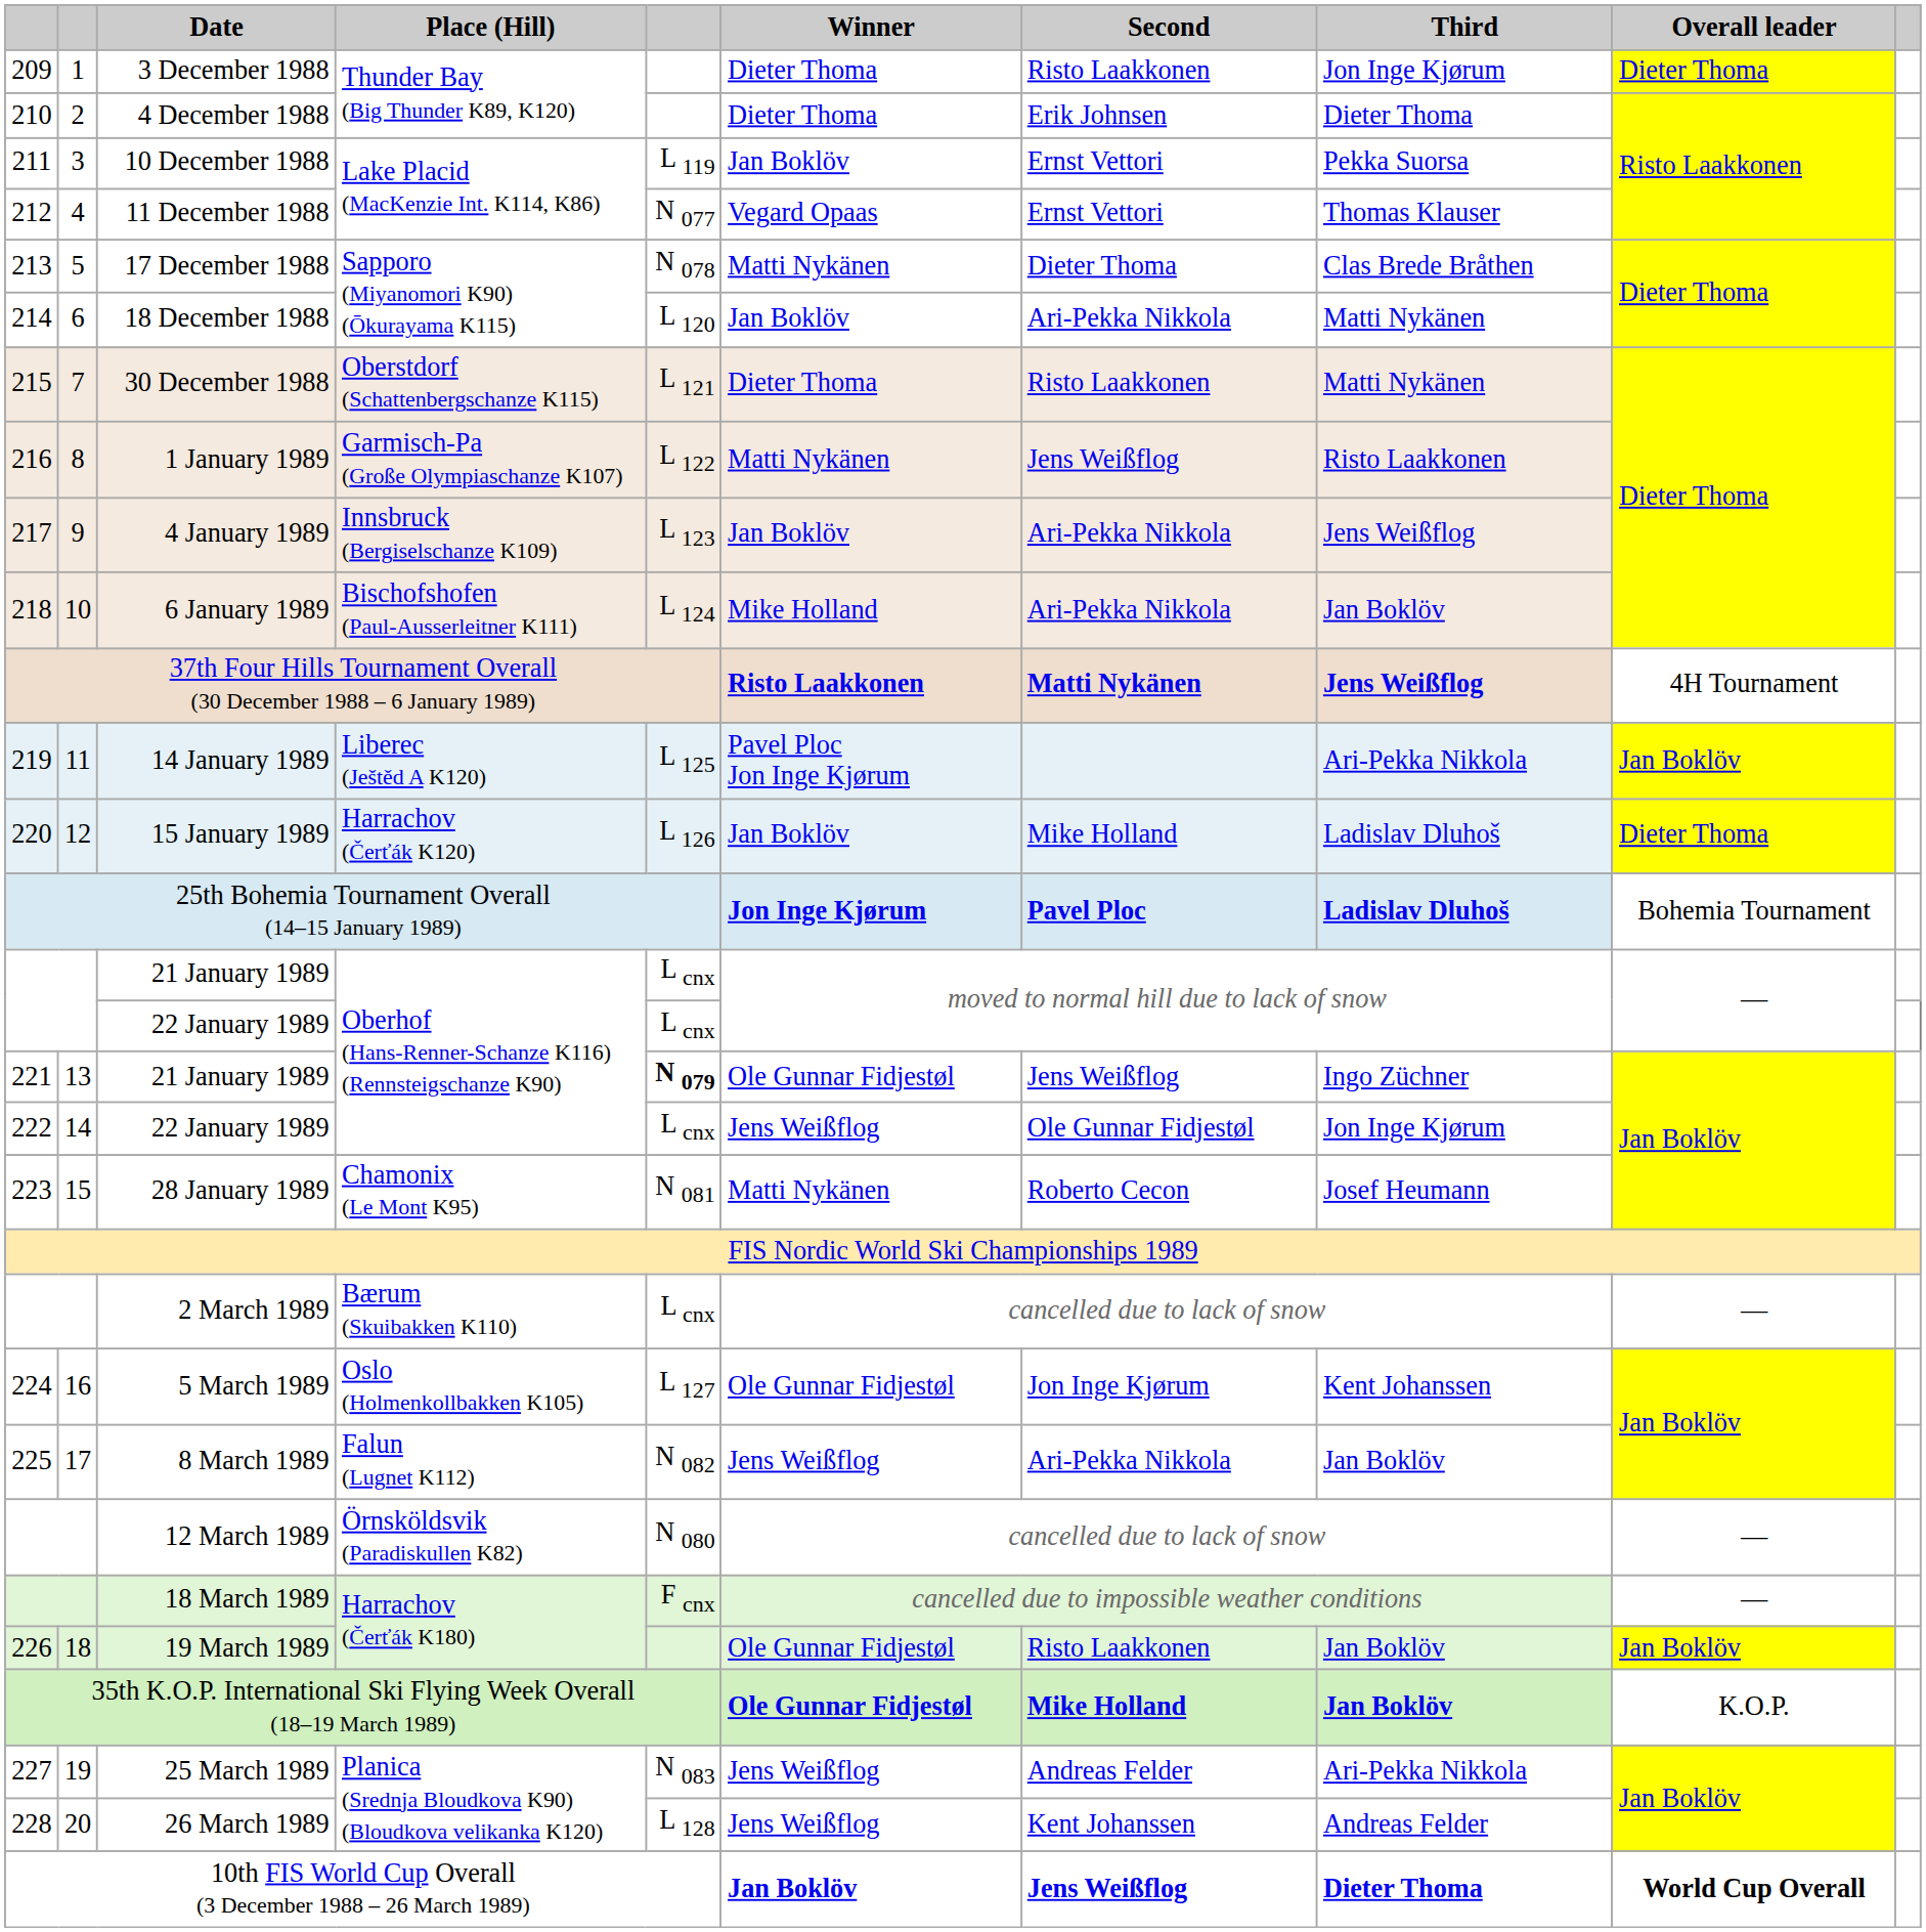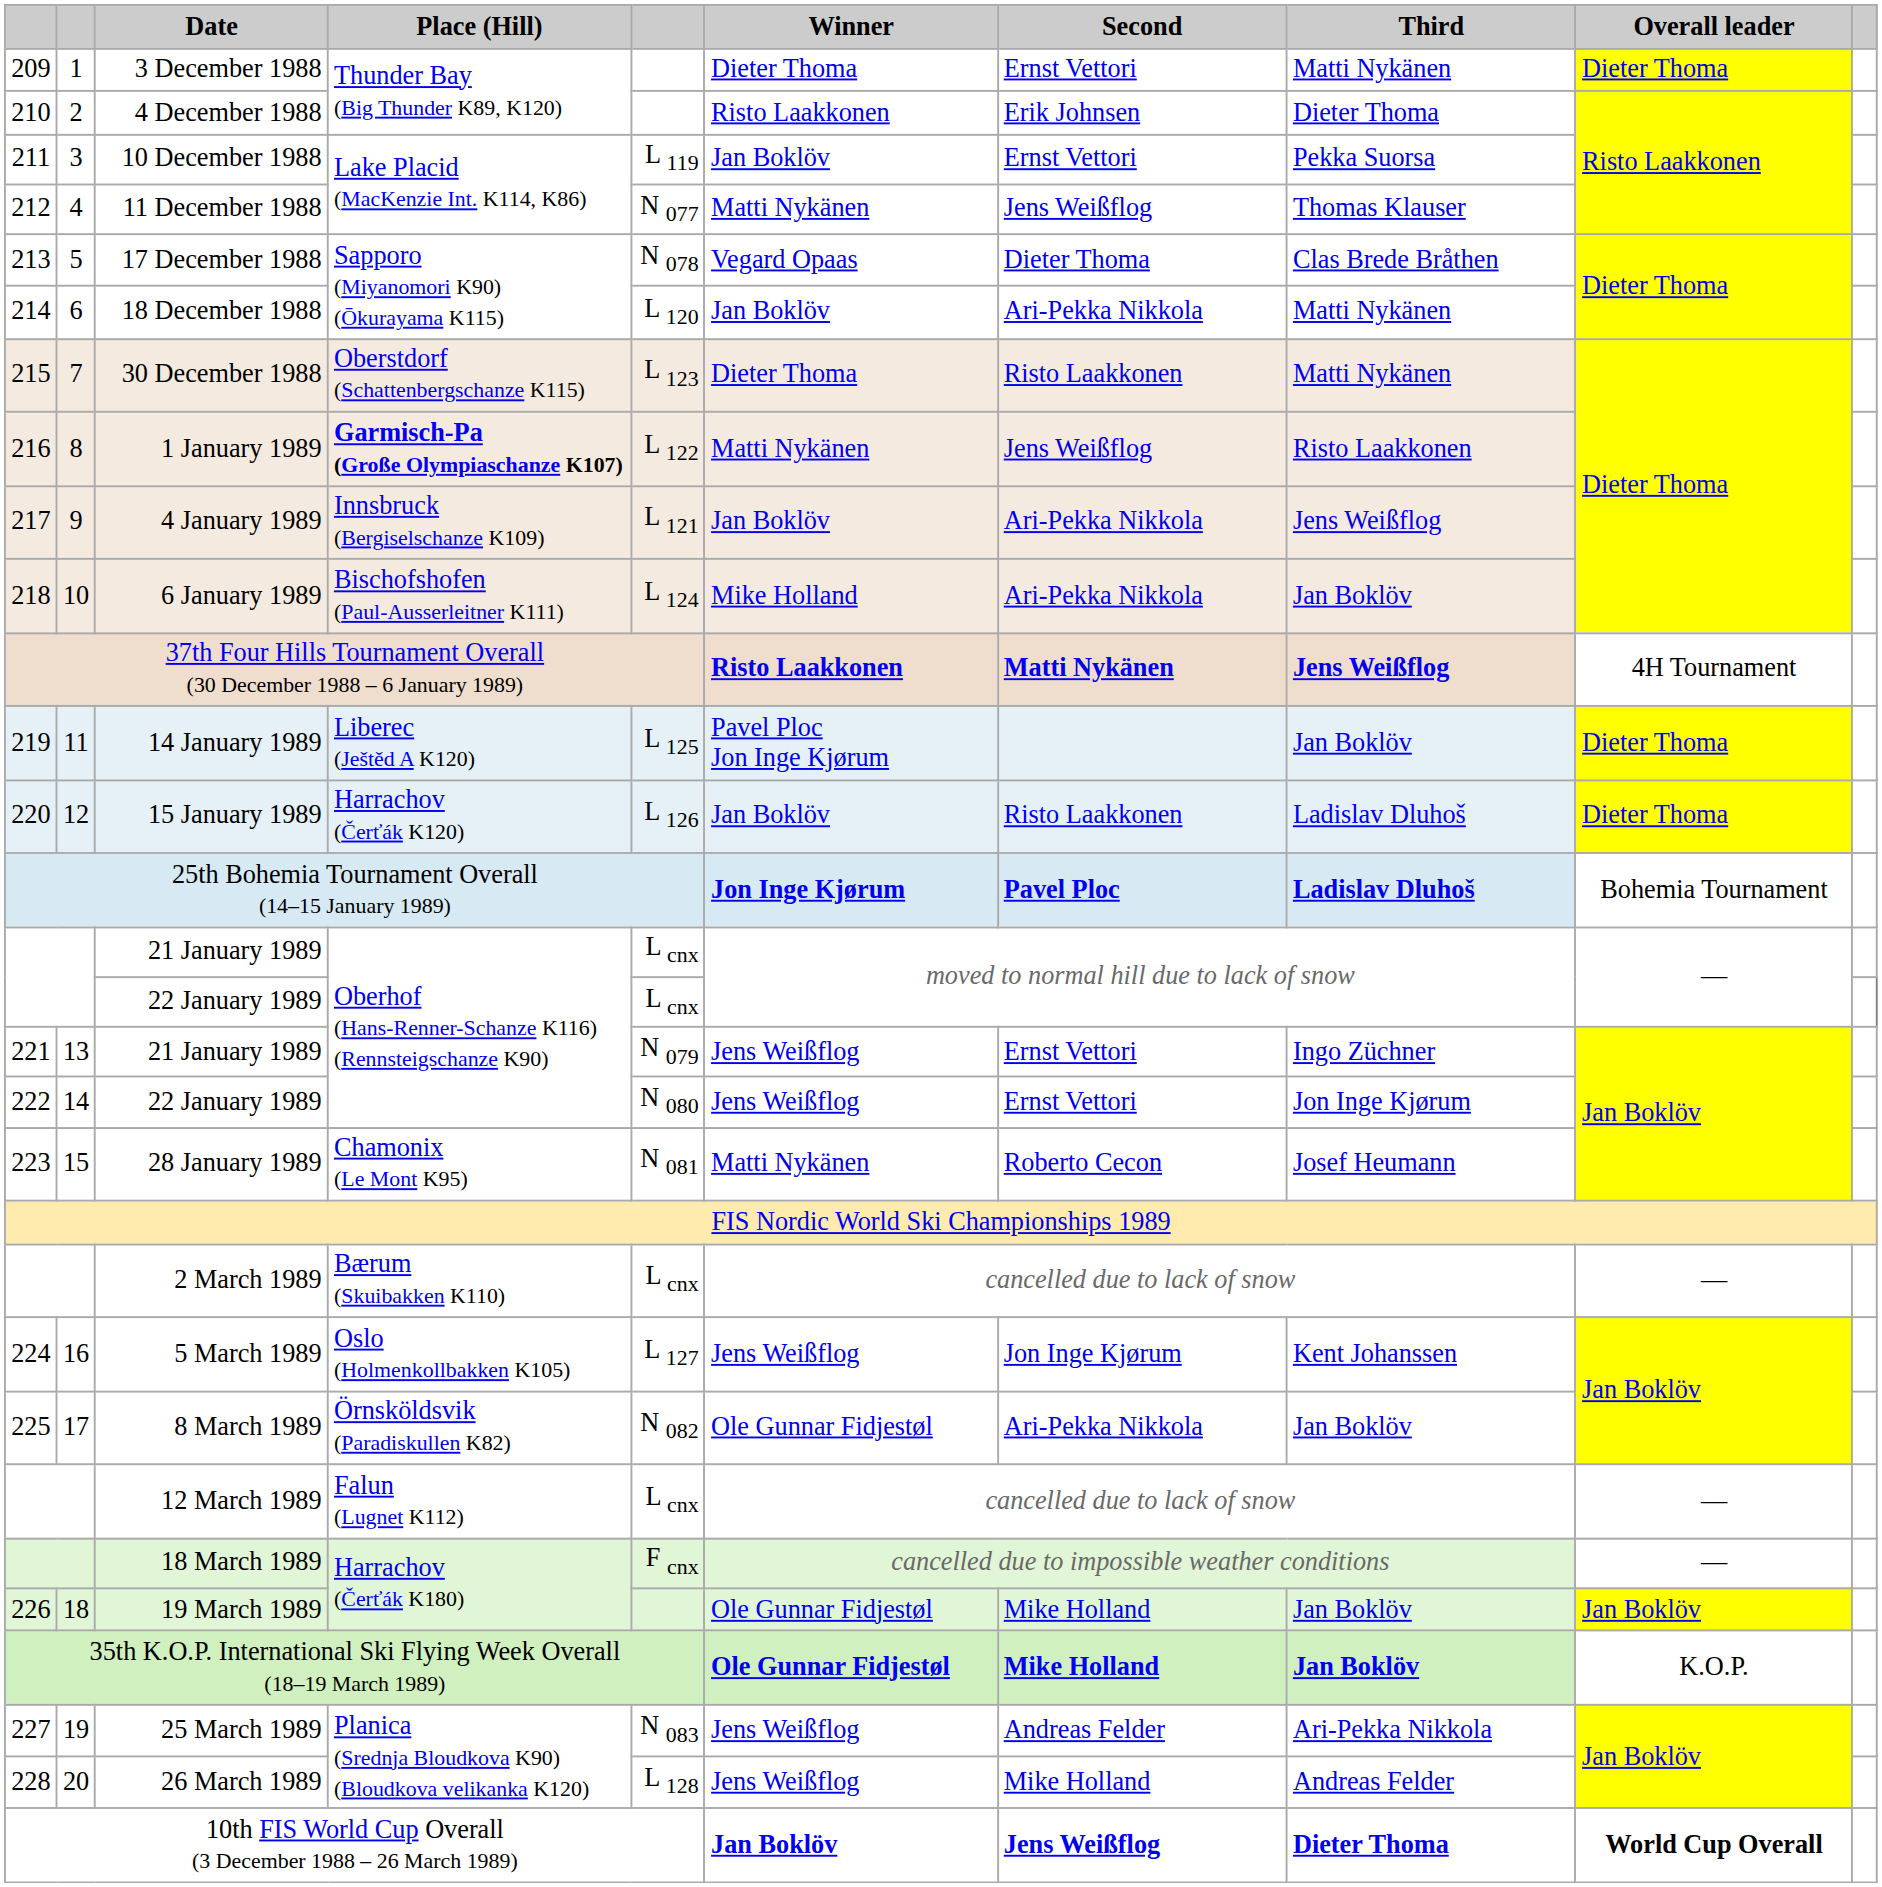3 December 1988 | Second: Risto Laakkonen -> Ernst Vettori
3 December 1988 | Third: Jon Inge Kjørum -> Matti Nykänen
4 December 1988 | Winner: Dieter Thoma -> Risto Laakkonen
11 December 1988 | Winner: Vegard Opaas -> Matti Nykänen
11 December 1988 | Second: Ernst Vettori -> Jens Weißflog
17 December 1988 | Winner: Matti Nykänen -> Vegard Opaas
30 December 1988 | column 5: L 121 -> L 123
1 January 1989 | Place (Hill): normal -> bold
4 January 1989 | column 5: L 123 -> L 121
14 January 1989 | Third: Ari-Pekka Nikkola -> Jan Boklöv
14 January 1989 | Overall leader: Jan Boklöv -> Dieter Thoma
15 January 1989 | Second: Mike Holland -> Risto Laakkonen
221 / 21 January 1989 | column 5: bold -> normal
221 / 21 January 1989 | Winner: Ole Gunnar Fidjestøl -> Jens Weißflog
221 / 21 January 1989 | Second: Jens Weißflog -> Ernst Vettori
222 / 22 January 1989 | column 5: L cnx -> N 080
222 / 22 January 1989 | Second: Ole Gunnar Fidjestøl -> Ernst Vettori
5 March 1989 | Winner: Ole Gunnar Fidjestøl -> Jens Weißflog
8 March 1989 | Place (Hill): Falun (Lugnet K112) -> Örnsköldsvik (Paradiskullen K82)
8 March 1989 | Winner: Jens Weißflog -> Ole Gunnar Fidjestøl
12 March 1989 | Place (Hill): Örnsköldsvik (Paradiskullen K82) -> Falun (Lugnet K112)
12 March 1989 | column 5: N 080 -> L cnx
19 March 1989 | Second: Risto Laakkonen -> Mike Holland
26 March 1989 | Second: Kent Johanssen -> Mike Holland
